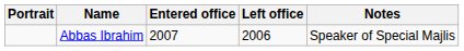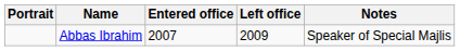Abbas Ibrahim | Left office: 2006 -> 2009
